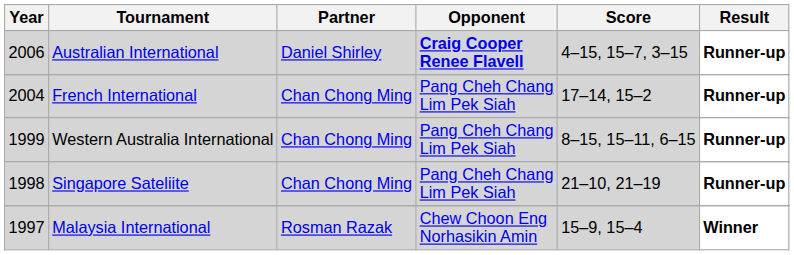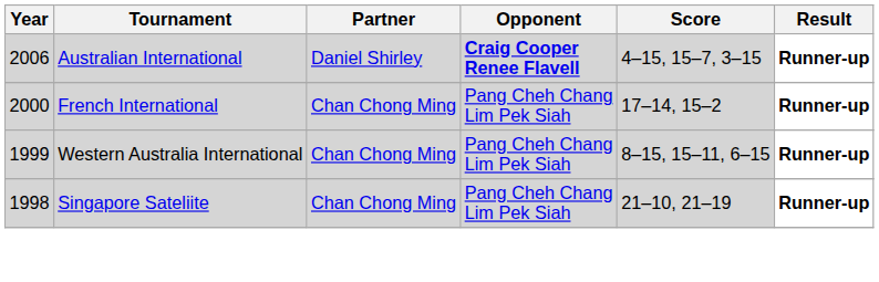French International | Year: 2004 -> 2000
- row: 1997 | Malaysia International | Rosman Razak | Chew Choon Eng Norhasikin Amin | 15–9, 15–4 | Winner
